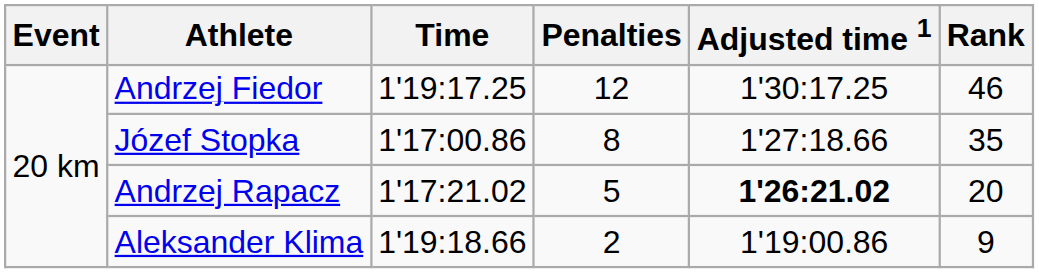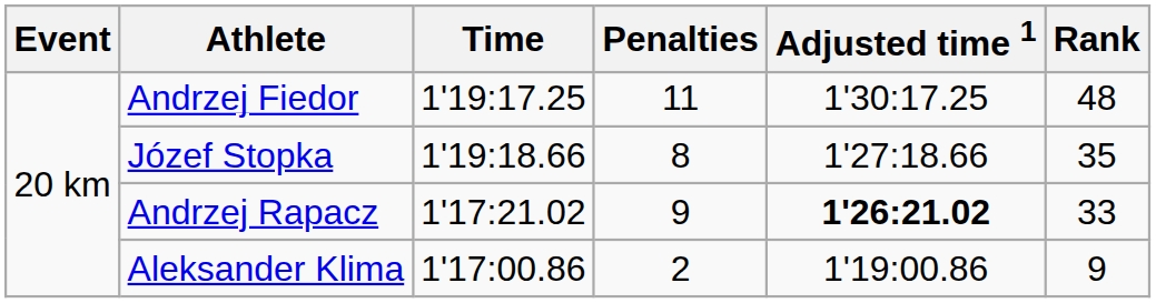Andrzej Fiedor | Penalties: 12 -> 11
Andrzej Fiedor | Rank: 46 -> 48
Józef Stopka | Time: 1'17:00.86 -> 1'19:18.66
Andrzej Rapacz | Penalties: 5 -> 9
Andrzej Rapacz | Rank: 20 -> 33
Aleksander Klima | Time: 1'19:18.66 -> 1'17:00.86
